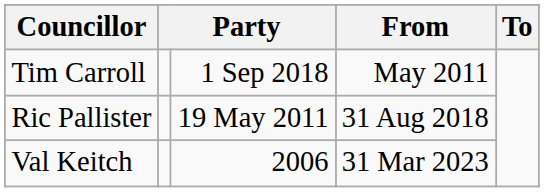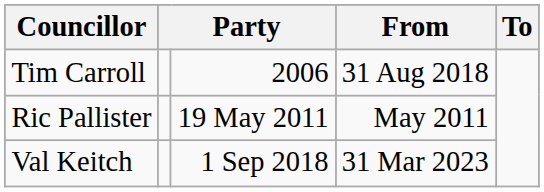Tim Carroll | column 3: 1 Sep 2018 -> 2006
Tim Carroll | From: May 2011 -> 31 Aug 2018
Ric Pallister | From: 31 Aug 2018 -> May 2011
Val Keitch | column 3: 2006 -> 1 Sep 2018
